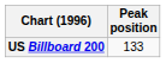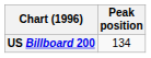US Billboard 200 | Peak position: 133 -> 134
